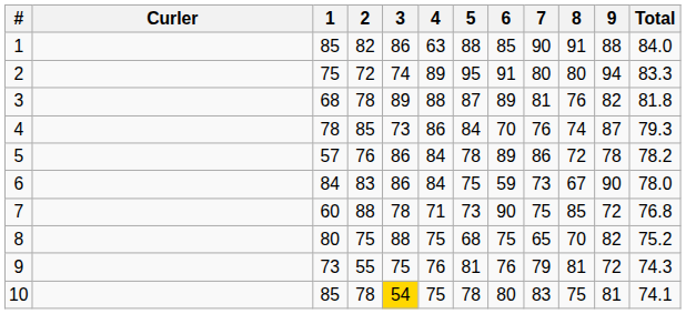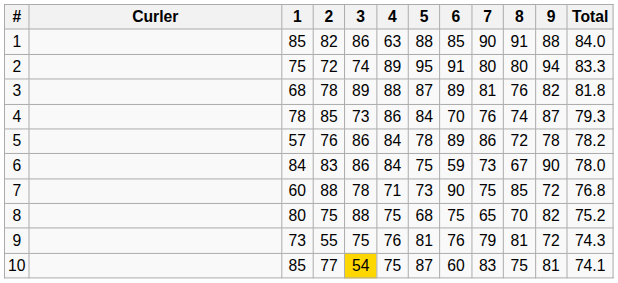10 | 2: 78 -> 77
10 | 5: 78 -> 87
10 | 6: 80 -> 60
